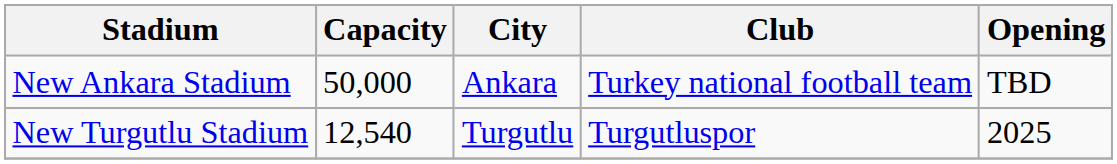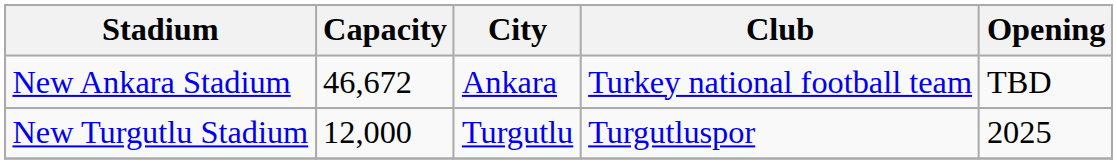New Ankara Stadium | Capacity: 50,000 -> 46,672
New Turgutlu Stadium | Capacity: 12,540 -> 12,000
